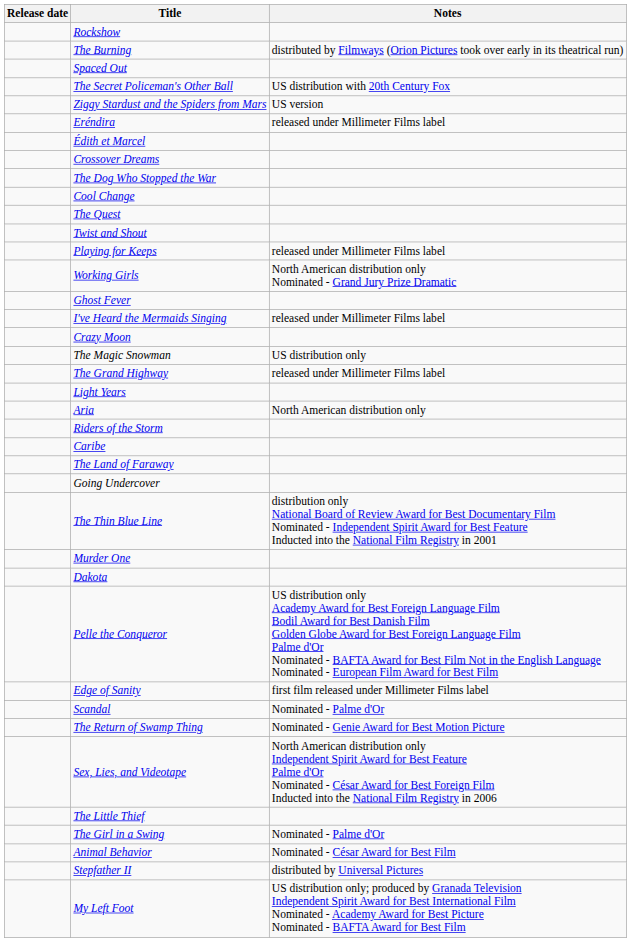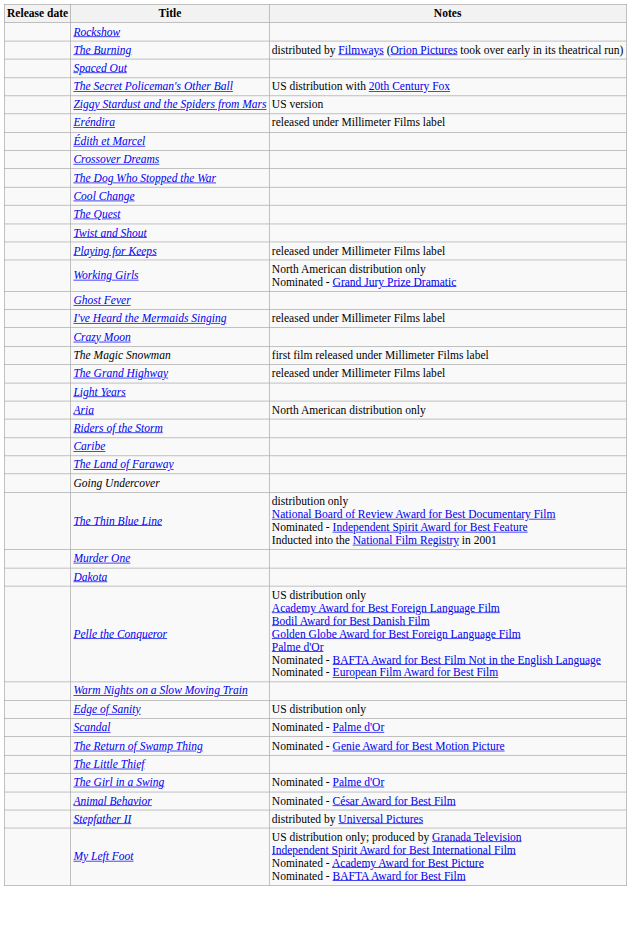The Magic Snowman | Notes: US distribution only -> first film released under Millimeter Films label
+ row: Warm Nights on a Slow Moving Train
Edge of Sanity | Notes: first film released under Millimeter Films label -> US distribution only
- row: Sex, Lies, and Videotape | North American distribution only Independent Spirit Award for Best Feature Palme d'Or Nominated - César Award for Best Foreign Film Inducted into the National Film Registry in 2006
